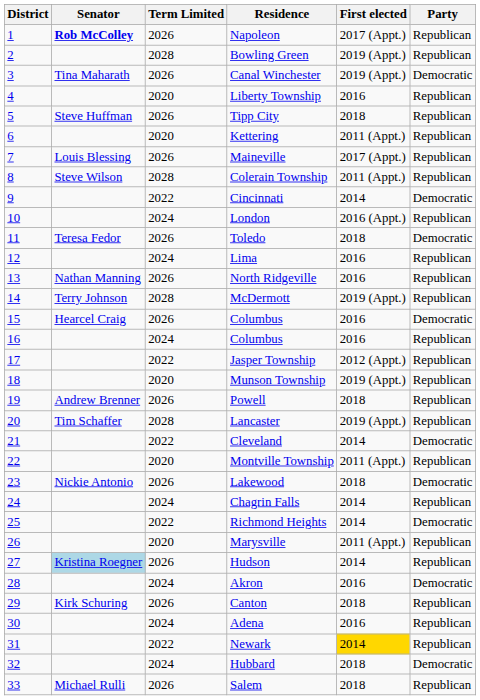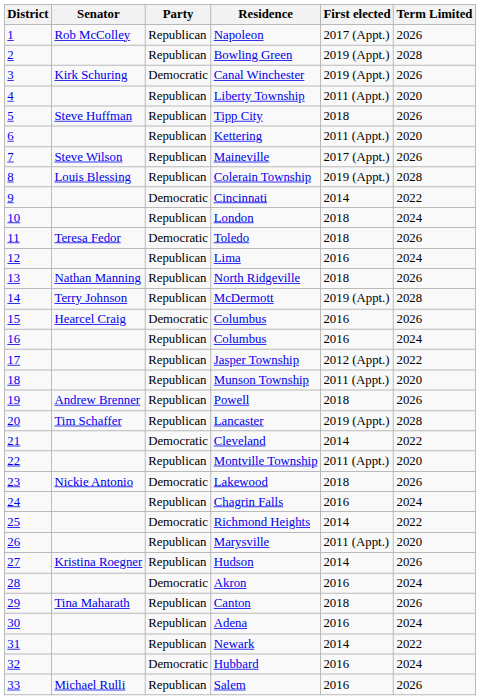columns swapped: Party <-> Term Limited
Napoleon | Senator: bold -> normal
Canal Winchester | Senator: Tina Maharath -> Kirk Schuring
Liberty Township | First elected: 2016 -> 2011 (Appt.)
Maineville | Senator: Louis Blessing -> Steve Wilson
Colerain Township | Senator: Steve Wilson -> Louis Blessing
Colerain Township | First elected: 2011 (Appt.) -> 2019 (Appt.)
London | First elected: 2016 (Appt.) -> 2018
North Ridgeville | First elected: 2016 -> 2018
Munson Township | First elected: 2019 (Appt.) -> 2011 (Appt.)
Chagrin Falls | First elected: 2014 -> 2016
Hudson | Senator: lightblue background -> no background
Canton | Senator: Kirk Schuring -> Tina Maharath
Newark | First elected: gold background -> no background
Hubbard | First elected: 2018 -> 2016
Salem | First elected: 2018 -> 2016
